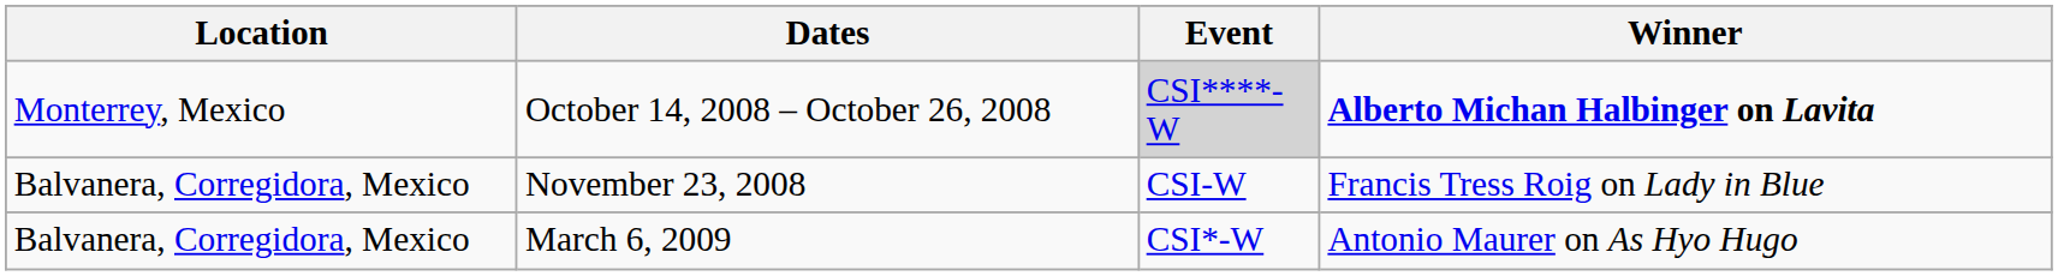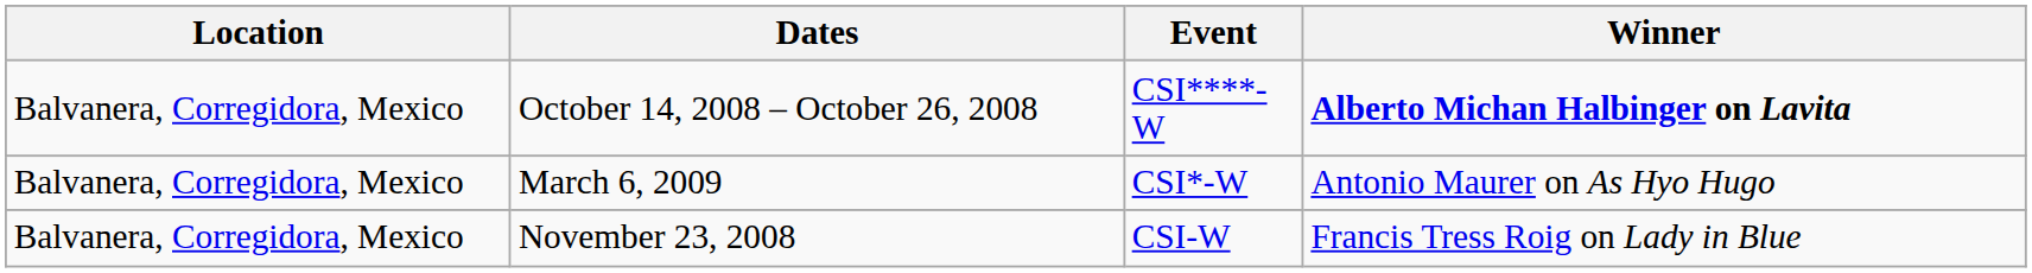October 14, 2008 – October 26, 2008 | Location: Monterrey, Mexico -> Balvanera, Corregidora, Mexico
October 14, 2008 – October 26, 2008 | Event: lightgrey background -> no background
rows swapped: November 23, 2008 <-> March 6, 2009
